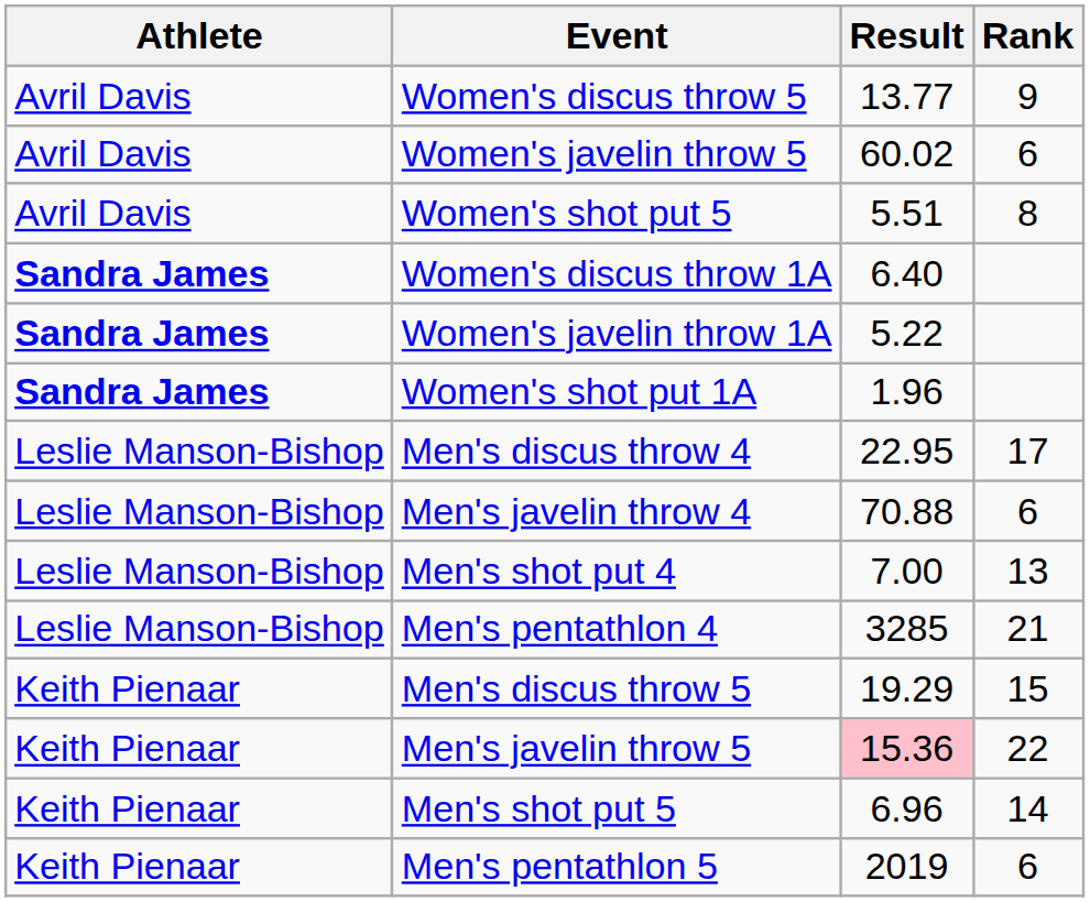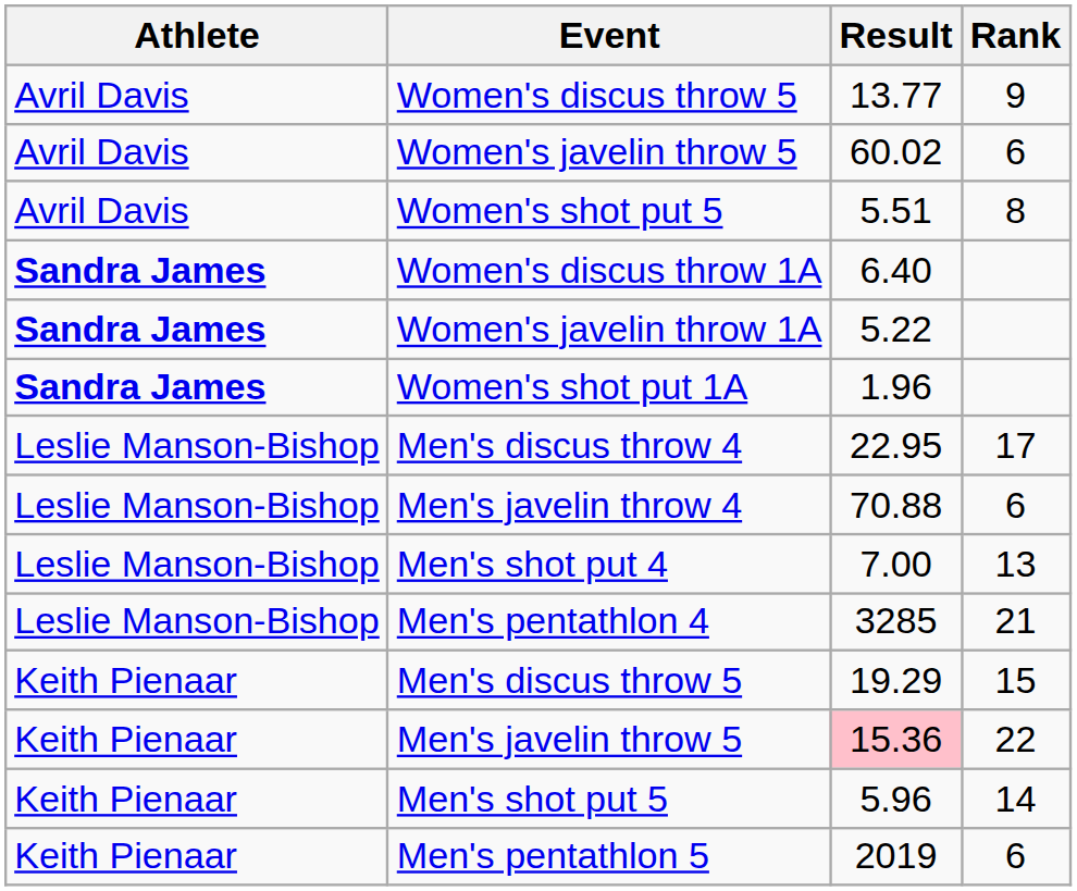Men's shot put 5 | Result: 6.96 -> 5.96
